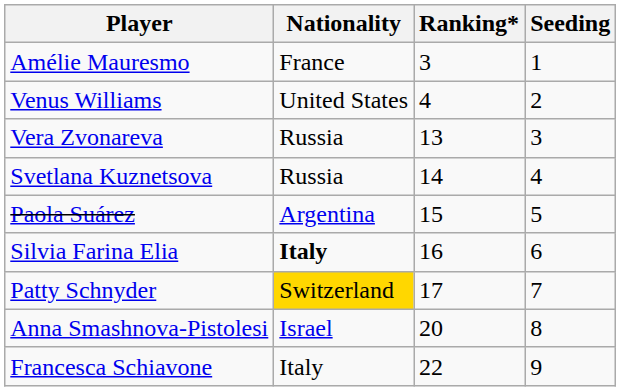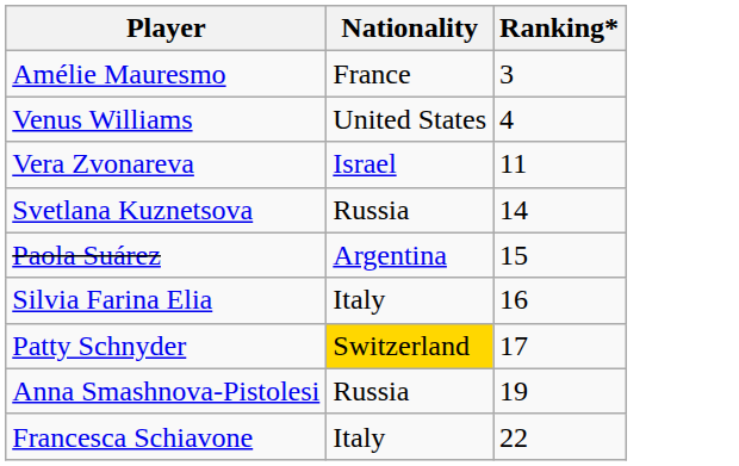- column: Seeding | 1 | 2 | 3 | 4 | 5 | 6 | 7 | 8 | 9
Vera Zvonareva | Nationality: Russia -> Israel
Vera Zvonareva | Ranking*: 13 -> 11
Silvia Farina Elia | Nationality: bold -> normal
Anna Smashnova-Pistolesi | Nationality: Israel -> Russia
Anna Smashnova-Pistolesi | Ranking*: 20 -> 19
